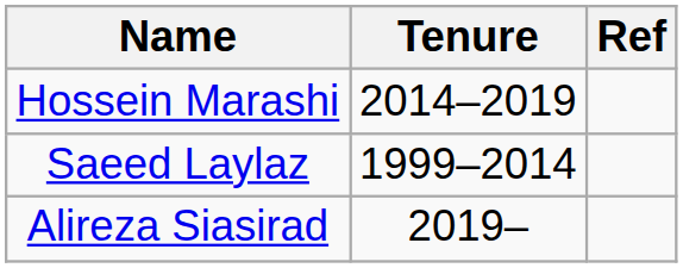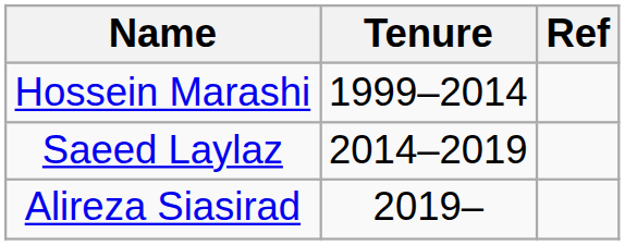Hossein Marashi | Tenure: 2014–2019 -> 1999–2014
Saeed Laylaz | Tenure: 1999–2014 -> 2014–2019
